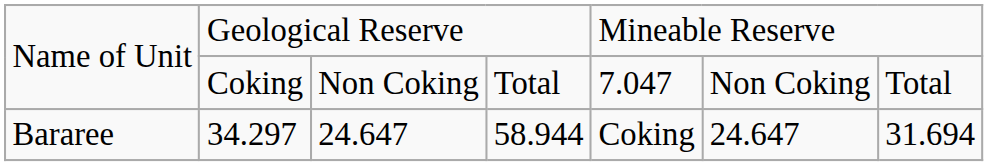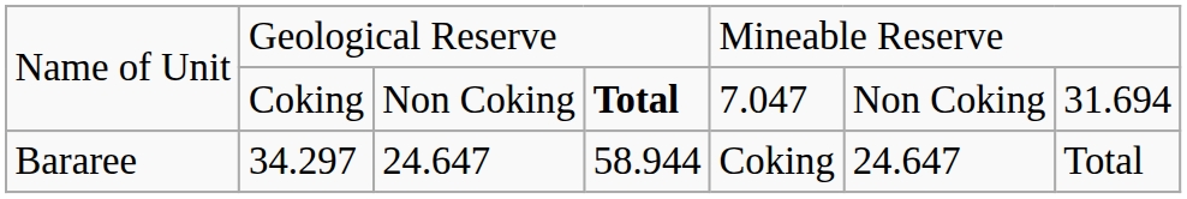Name of Unit / Coking | column 4: normal -> bold
Name of Unit / Coking | column 7: Total -> 31.694
Bararee | column 7: 31.694 -> Total
